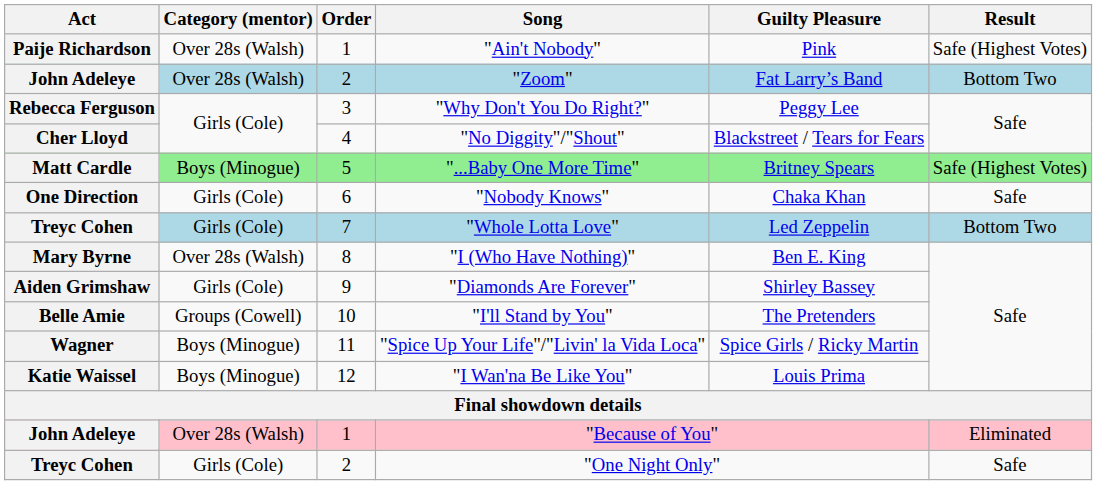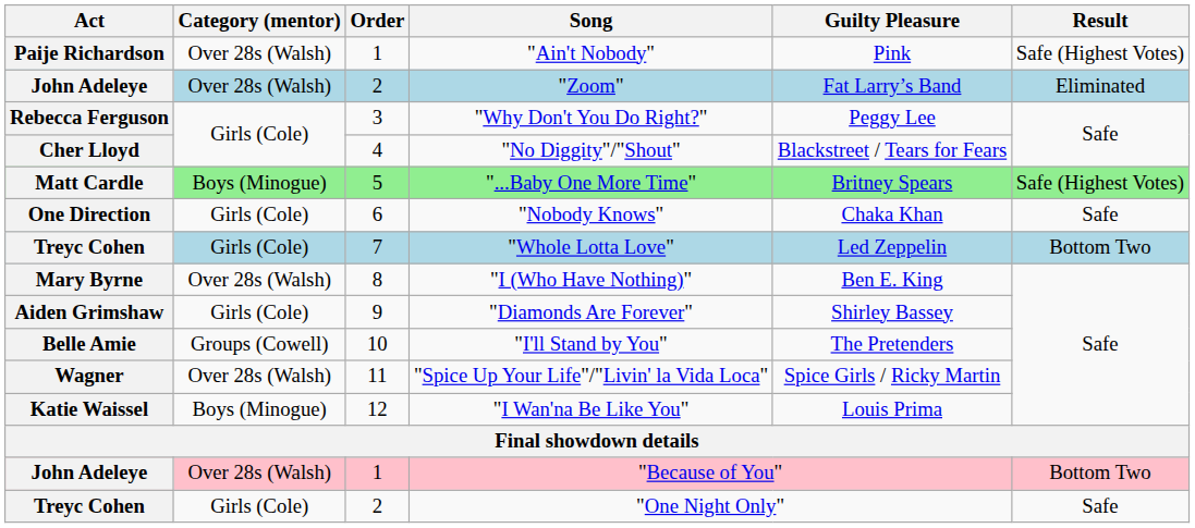"Zoom" | Result: Bottom Two -> Eliminated
"Spice Up Your Life"/"Livin' la Vida Loca" | Category (mentor): Boys (Minogue) -> Over 28s (Walsh)
"Because of You" | Result: Eliminated -> Bottom Two
